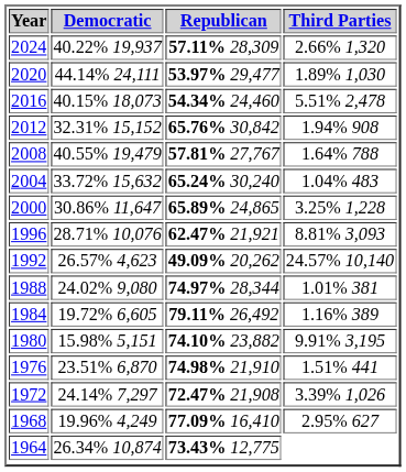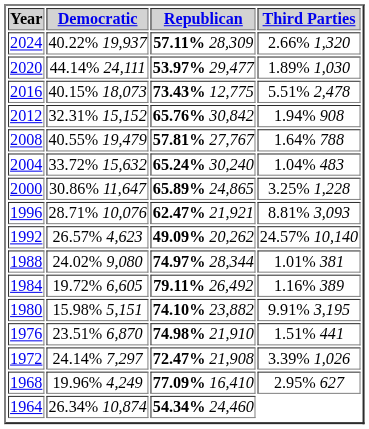2016 | Republican: 54.34% 24,460 -> 73.43% 12,775
1964 | Republican: 73.43% 12,775 -> 54.34% 24,460
